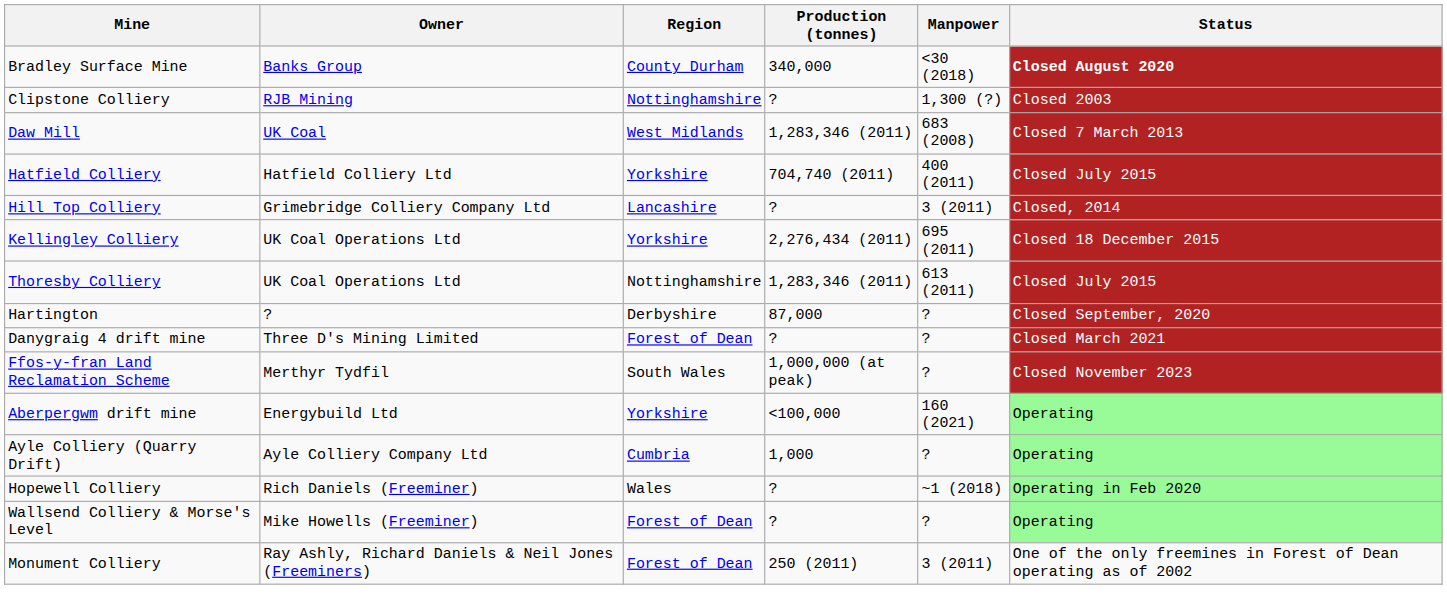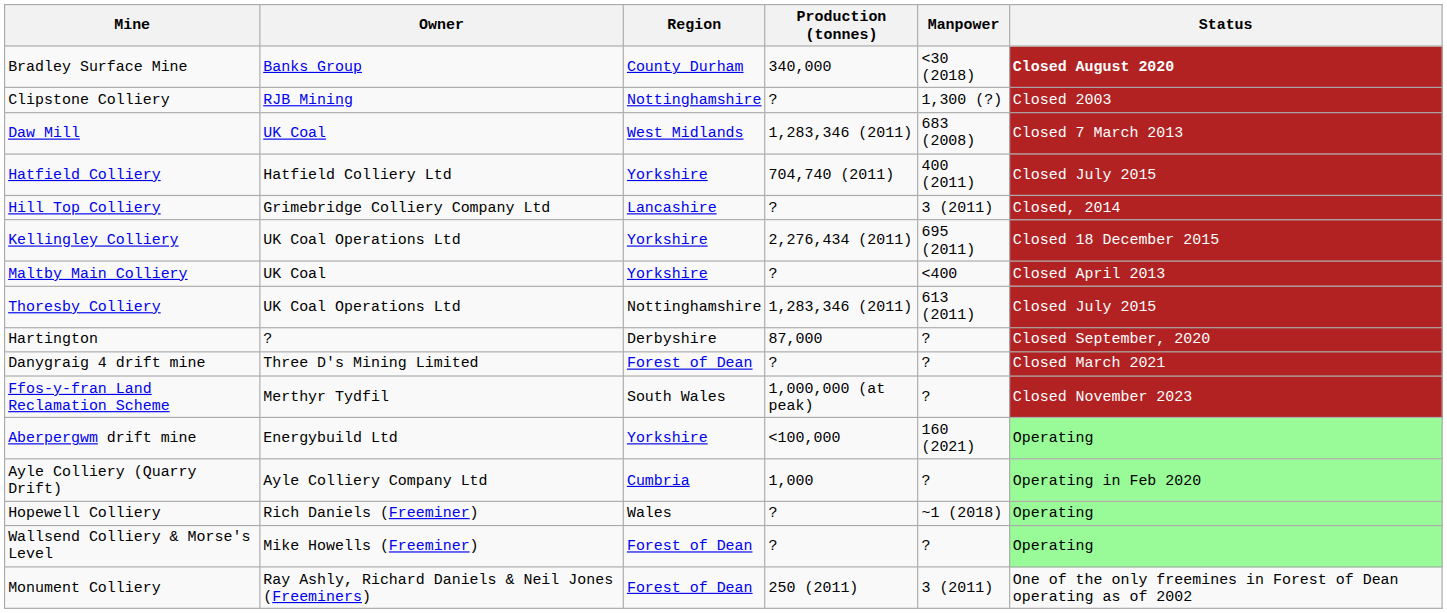+ row: Maltby Main Colliery | UK Coal | Yorkshire | ? | <400 | Closed April 2013
Ayle Colliery (Quarry Drift) | Status: Operating -> Operating in Feb 2020
Hopewell Colliery | Status: Operating in Feb 2020 -> Operating
